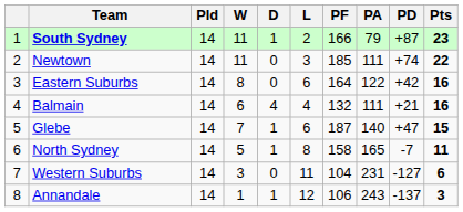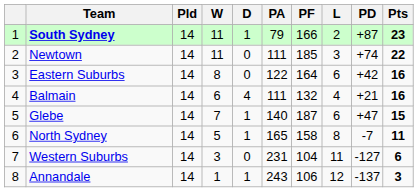columns swapped: L <-> PA
